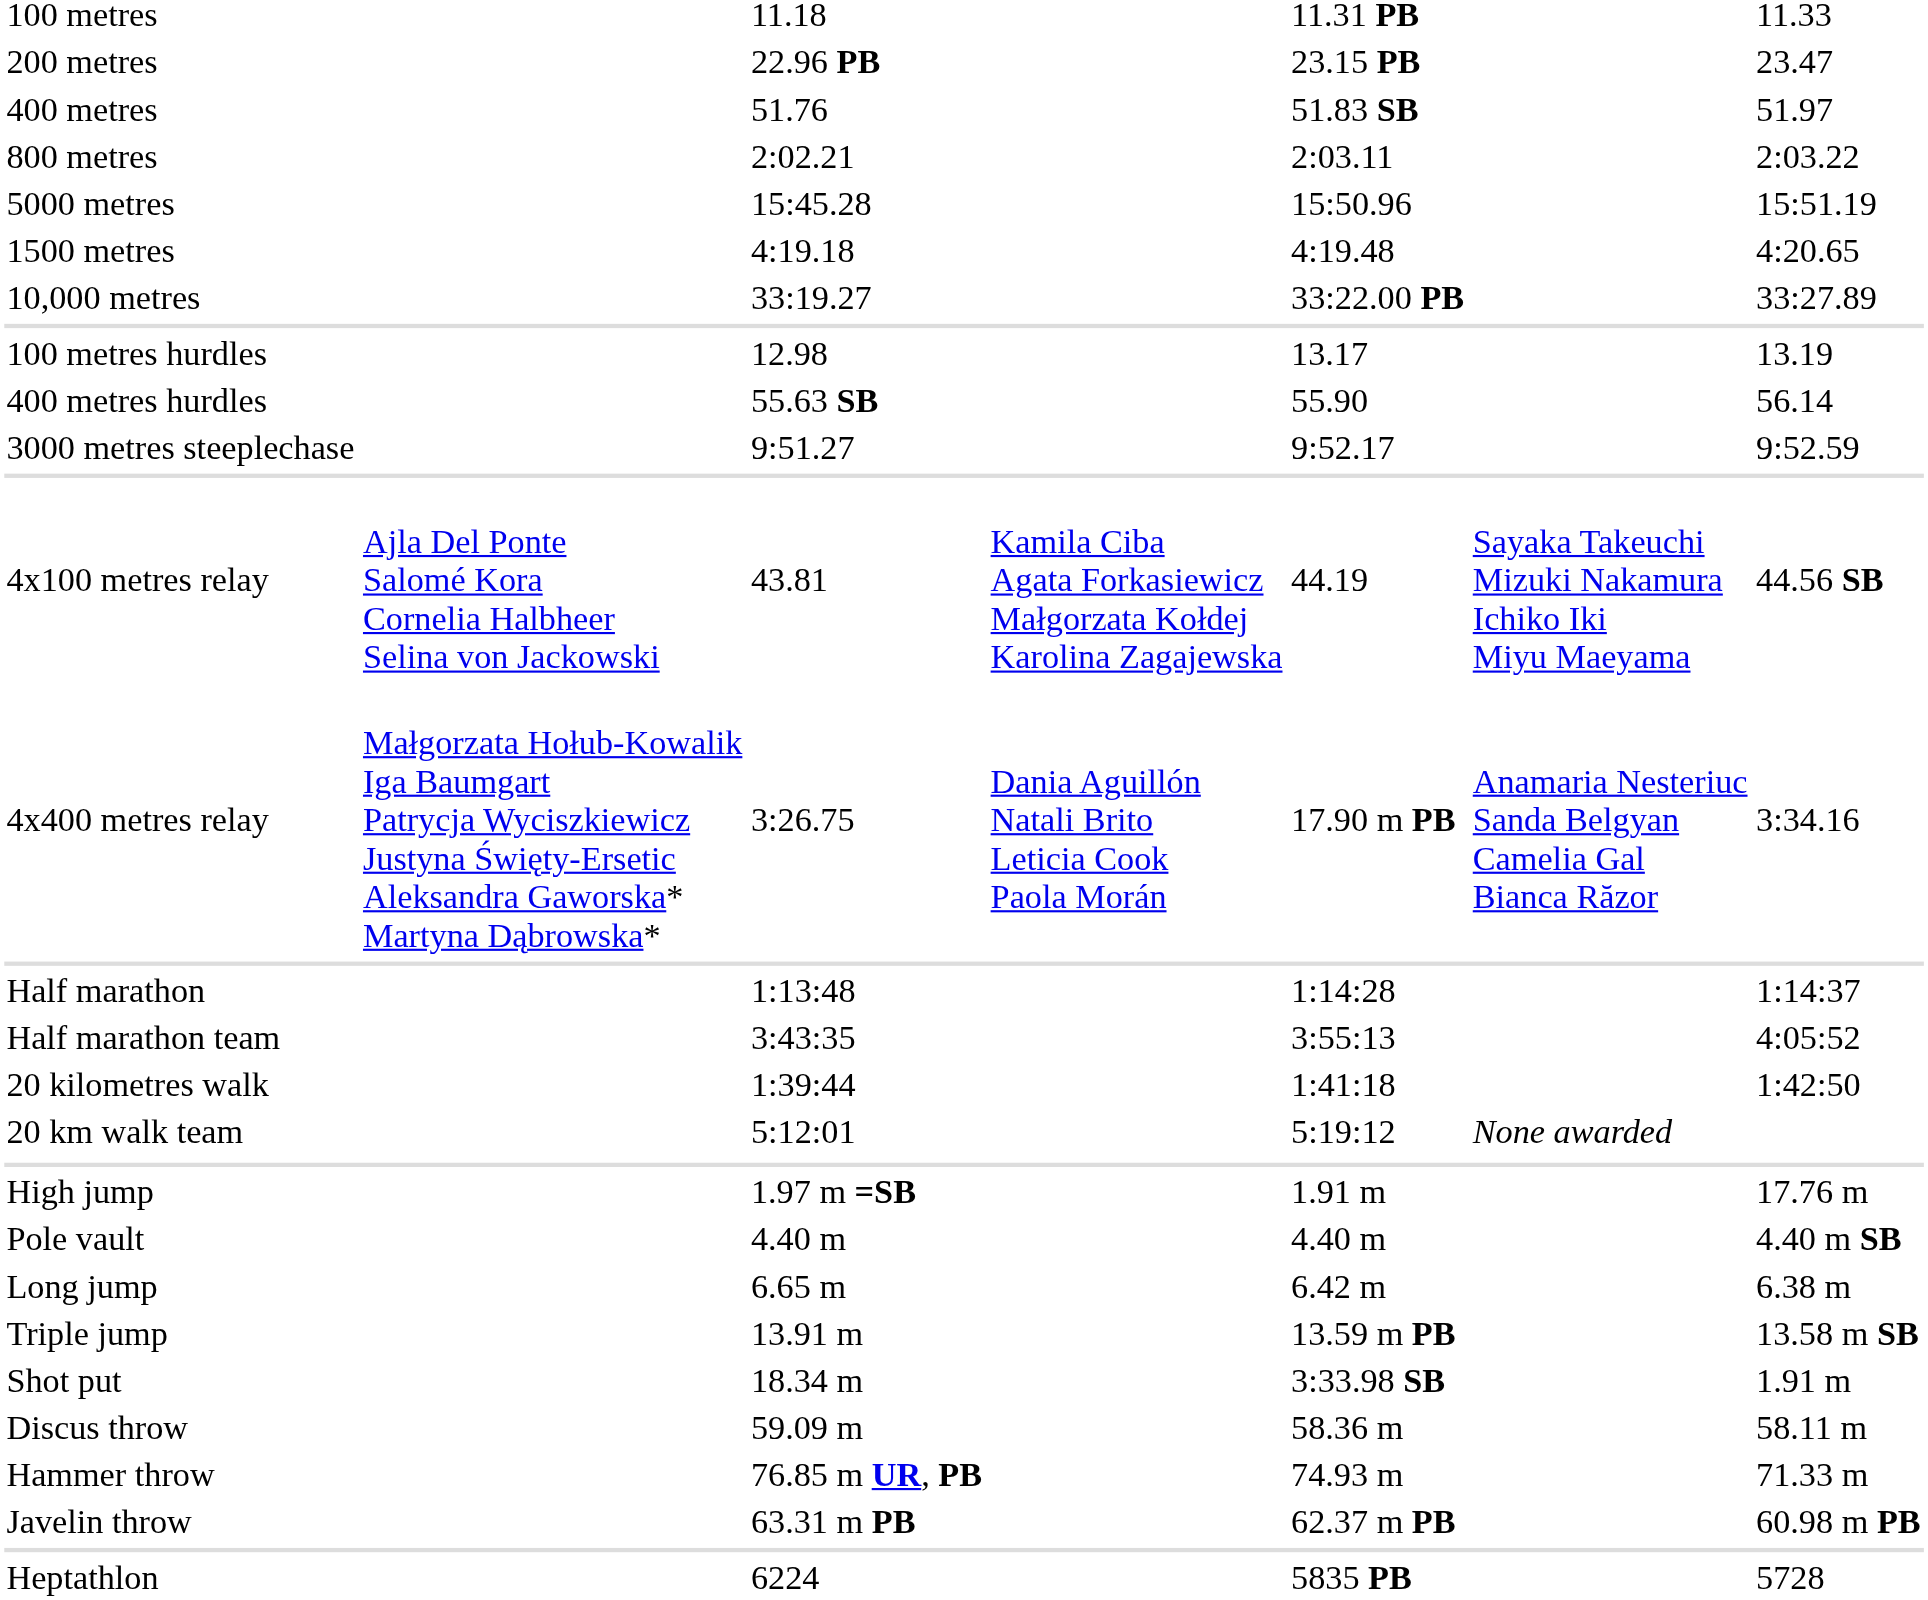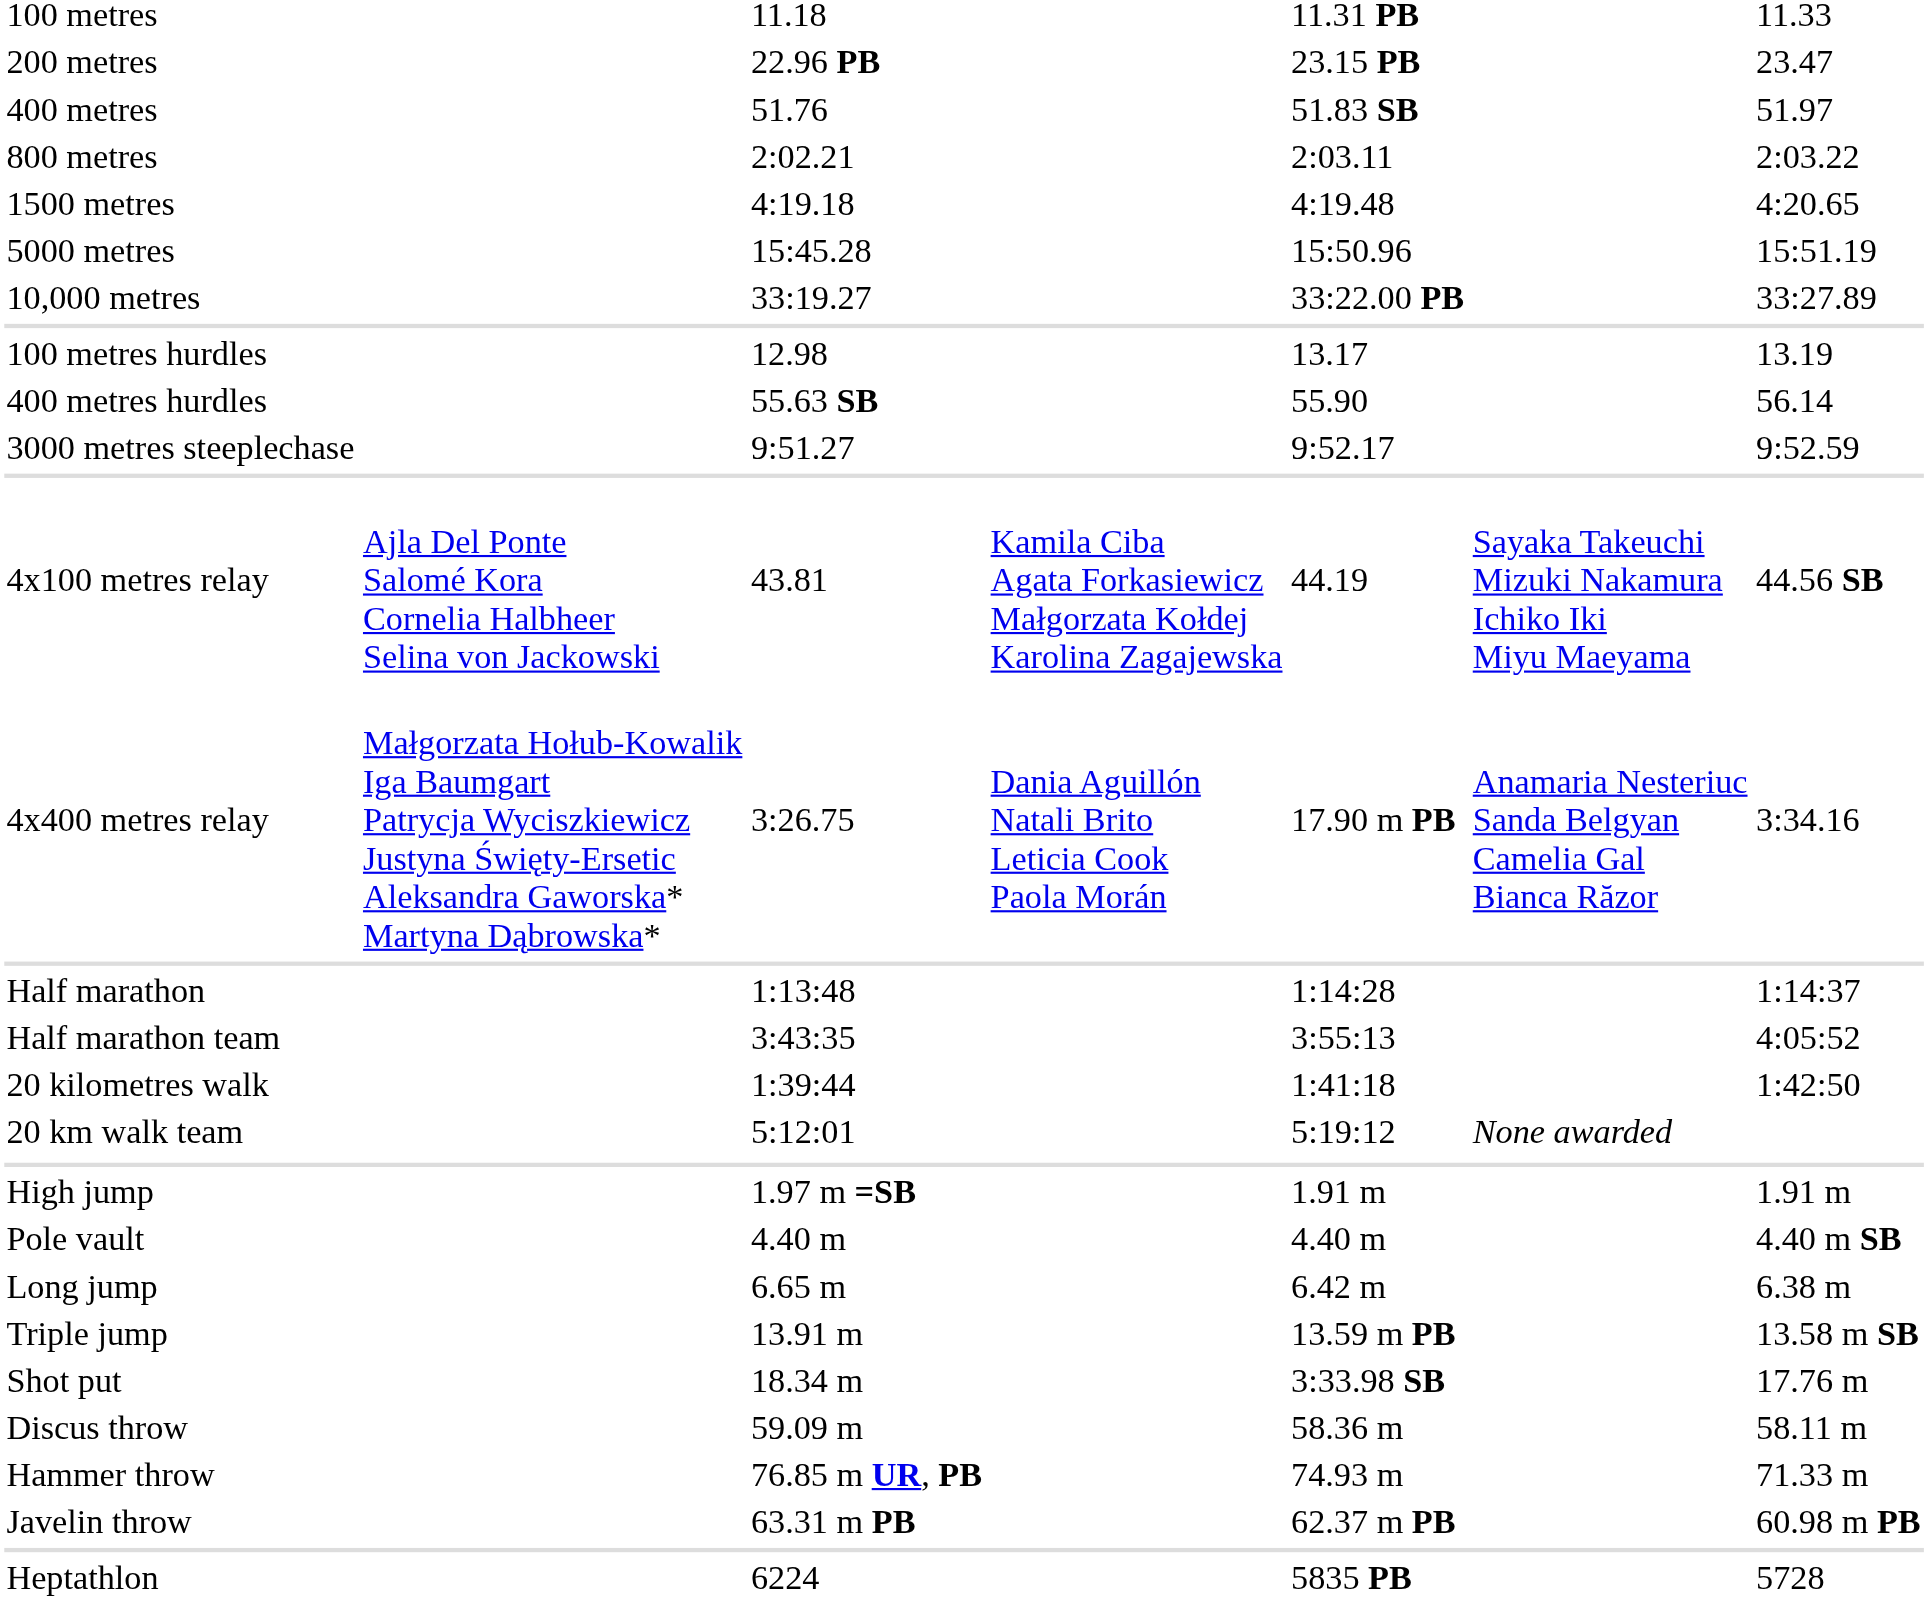rows swapped: 1500 metres <-> 5000 metres
High jump | column 7: 17.76 m -> 1.91 m
Shot put | column 7: 1.91 m -> 17.76 m
